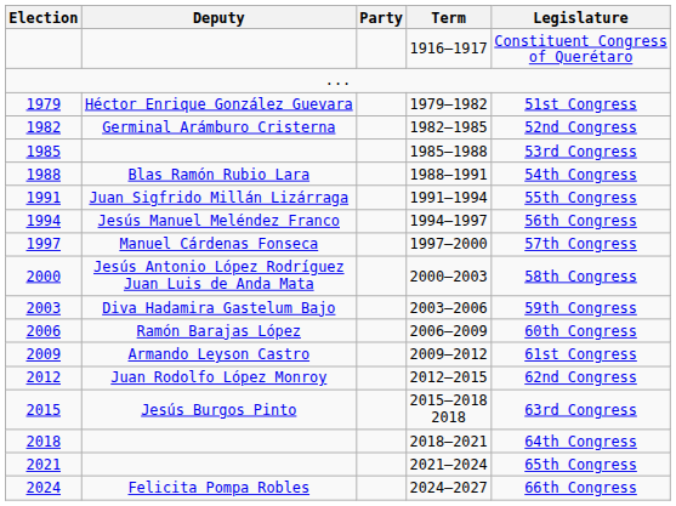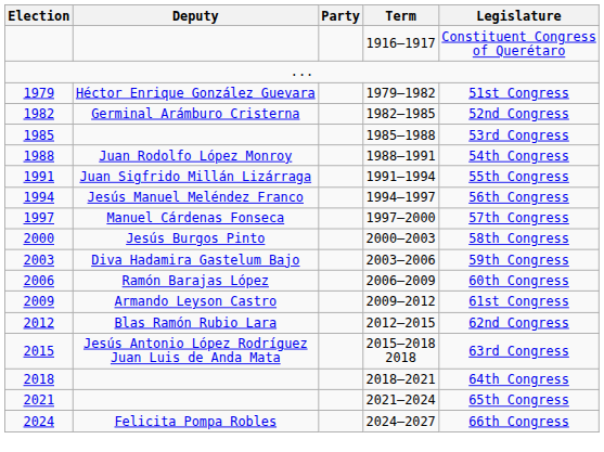1988 | Deputy: Blas Ramón Rubio Lara -> Juan Rodolfo López Monroy
2000 | Deputy: Jesús Antonio López Rodríguez Juan Luis de Anda Mata -> Jesús Burgos Pinto
2012 | Deputy: Juan Rodolfo López Monroy -> Blas Ramón Rubio Lara
2015 | Deputy: Jesús Burgos Pinto -> Jesús Antonio López Rodríguez Juan Luis de Anda Mata
